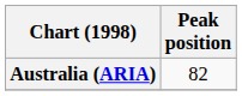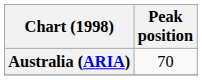Australia (ARIA) | Peak position: 82 -> 70
